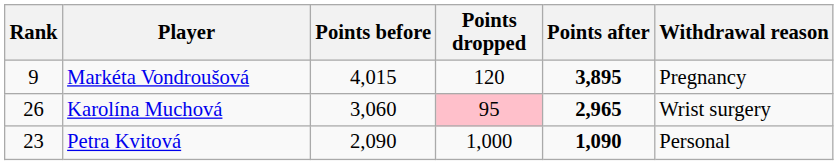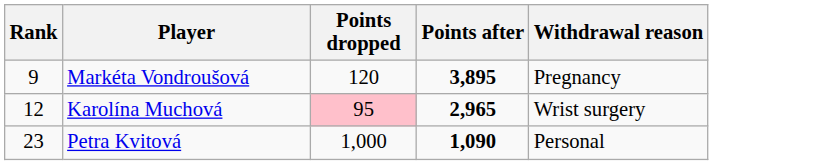- column: Points before | 4,015 | 3,060 | 2,090
Karolína Muchová | Rank: 26 -> 12
